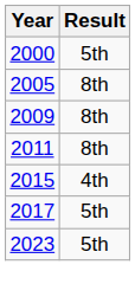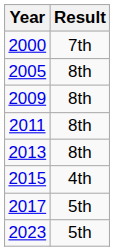2000 | Result: 5th -> 7th
+ row: 2013 | 8th
